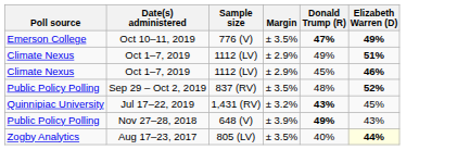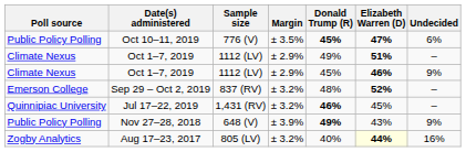+ column: Undecided | 6% | – | 9% | – | – | 9% | 16%
Oct 10–11, 2019 | Poll source: Emerson College -> Public Policy Polling
Oct 10–11, 2019 | Donald Trump (R): 47% -> 45%
Oct 10–11, 2019 | Elizabeth Warren (D): 49% -> 47%
Sep 29 – Oct 2, 2019 | Poll source: Public Policy Polling -> Emerson College
Sep 29 – Oct 2, 2019 | Margin: ± 3.5% -> ± 3.2%
Jul 17–22, 2019 | Donald Trump (R): 43% -> 46%
Aug 17–23, 2017 | Margin: ± 3.5% -> ± 3.2%
